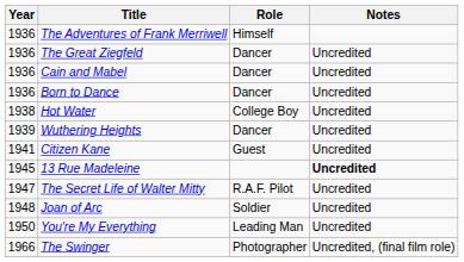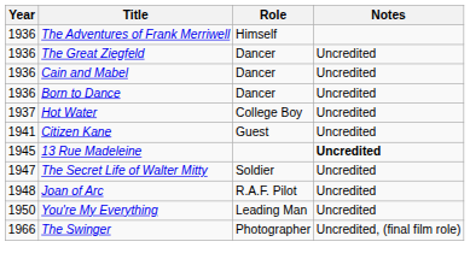Hot Water | Year: 1938 -> 1937
- row: 1939 | Wuthering Heights | Dancer | Uncredited
The Secret Life of Walter Mitty | Role: R.A.F. Pilot -> Soldier
Joan of Arc | Role: Soldier -> R.A.F. Pilot
